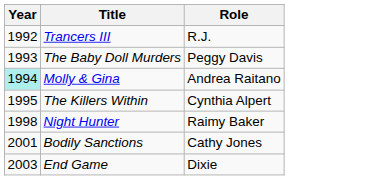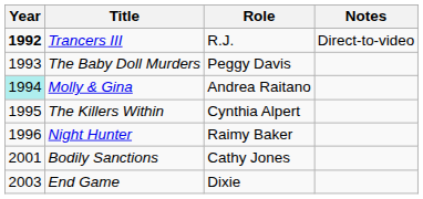+ column: Notes | Direct-to-video
Trancers III | Year: normal -> bold
Night Hunter | Year: 1998 -> 1996
